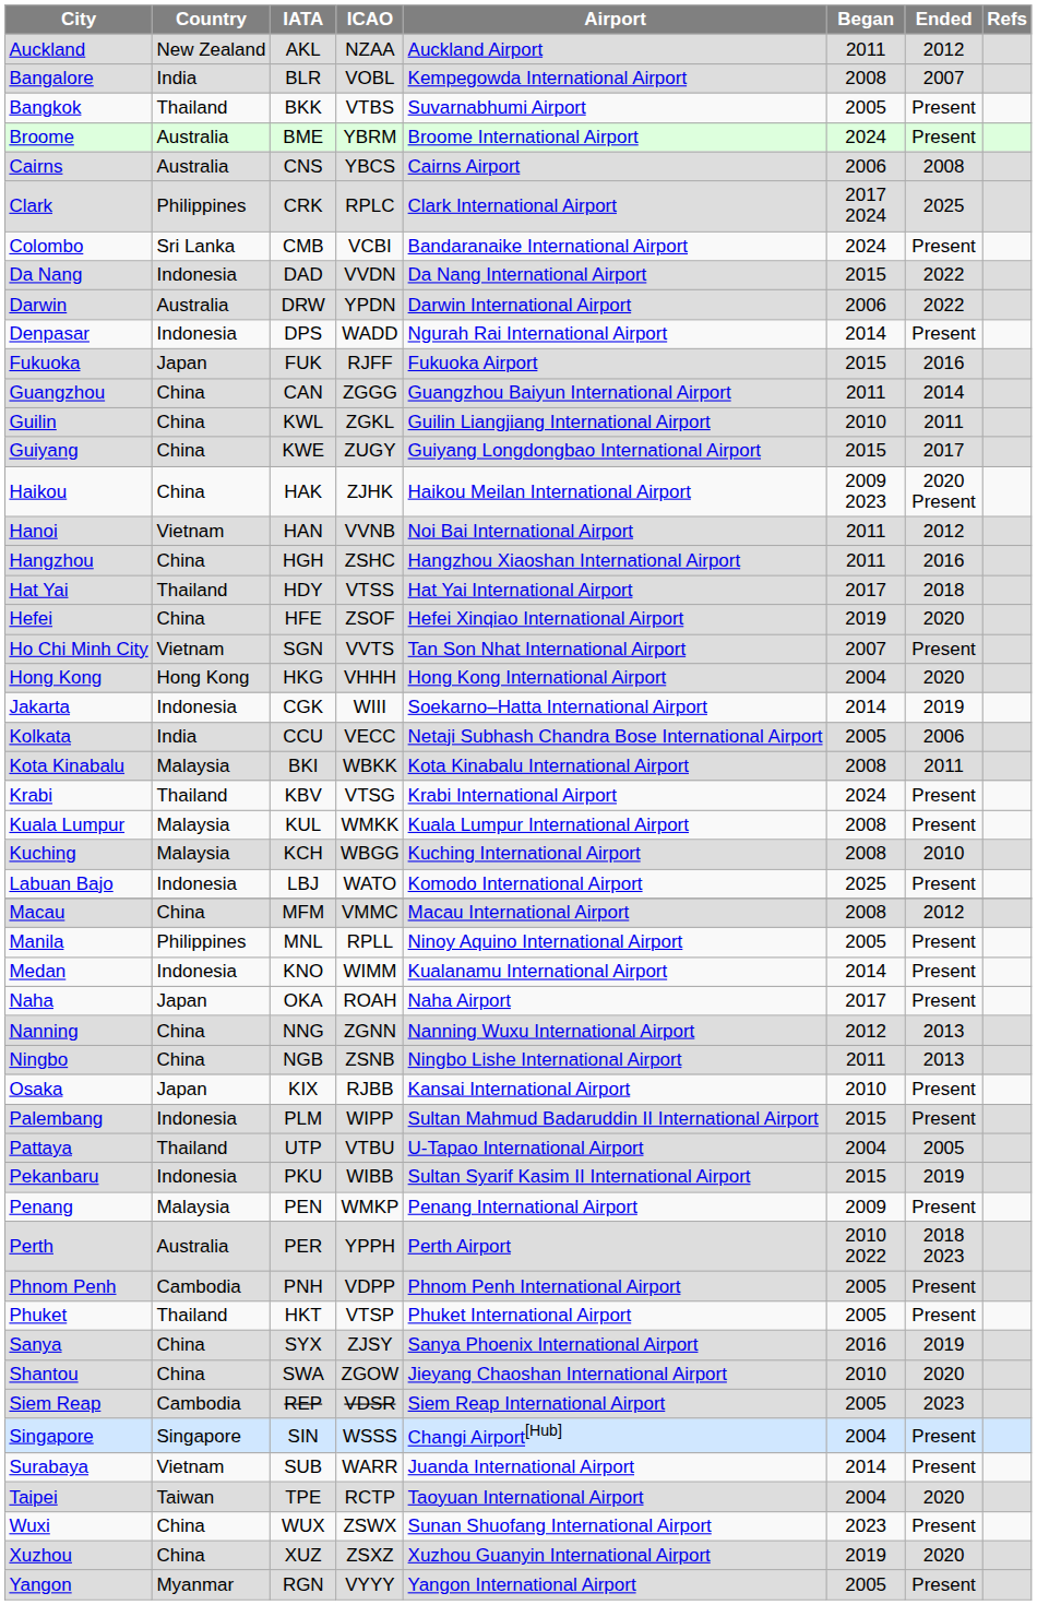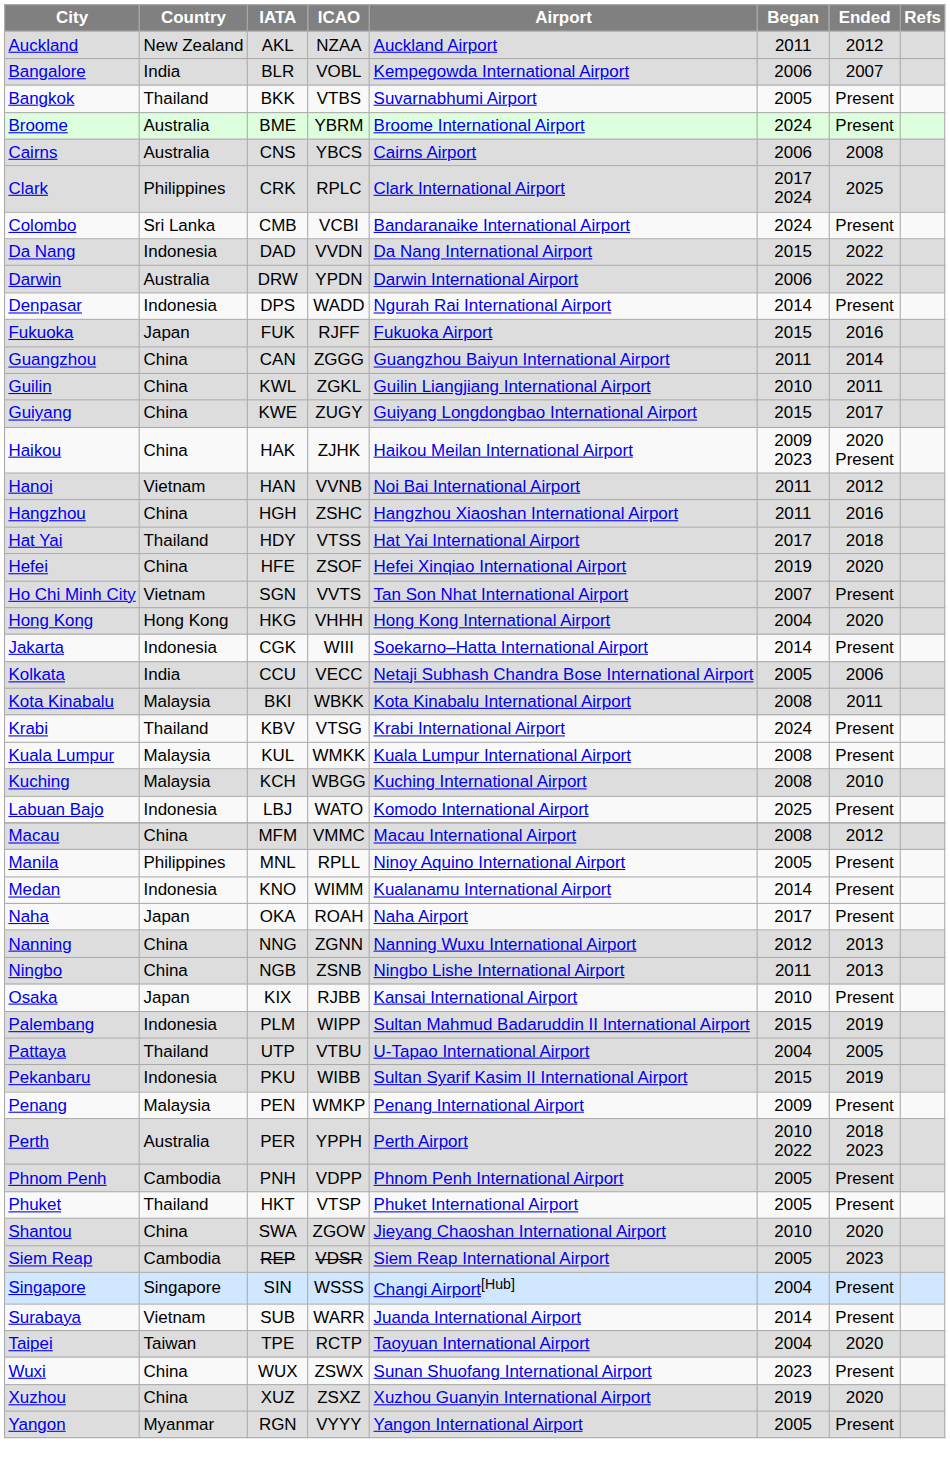Bangalore | Began: 2008 -> 2006
Jakarta | Ended: 2019 -> Present
Palembang | Ended: Present -> 2019
- row: Sanya | China | SYX | ZJSY | Sanya Phoenix International Airport | 2016 | 2019
